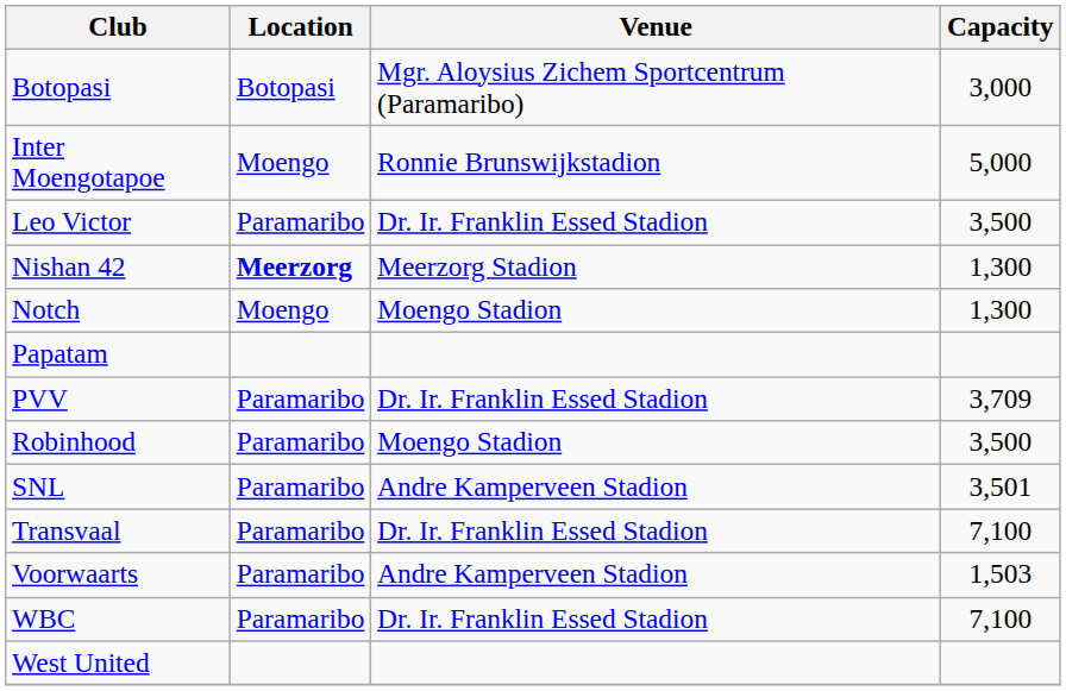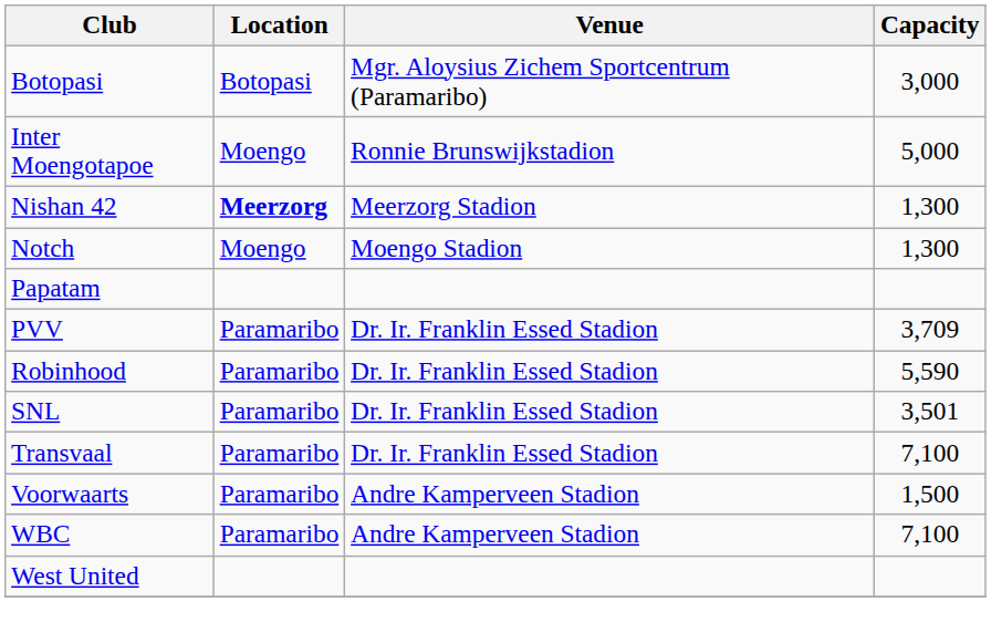- row: Leo Victor | Paramaribo | Dr. Ir. Franklin Essed Stadion | 3,500
Robinhood | Venue: Moengo Stadion -> Dr. Ir. Franklin Essed Stadion
Robinhood | Capacity: 3,500 -> 5,590
SNL | Venue: Andre Kamperveen Stadion -> Dr. Ir. Franklin Essed Stadion
Voorwaarts | Capacity: 1,503 -> 1,500
WBC | Venue: Dr. Ir. Franklin Essed Stadion -> Andre Kamperveen Stadion
